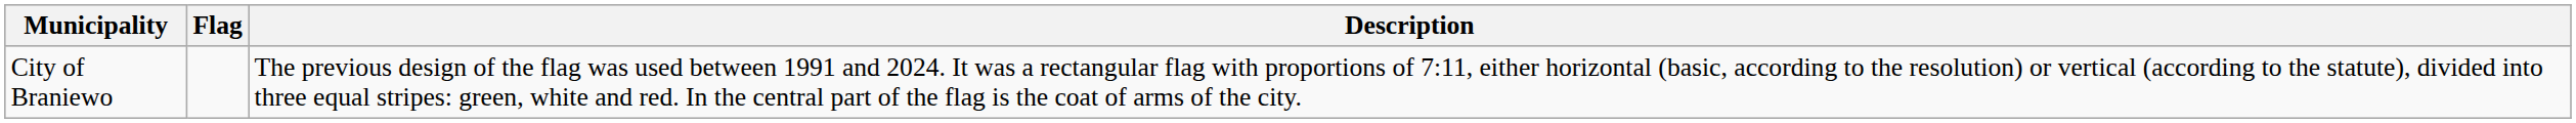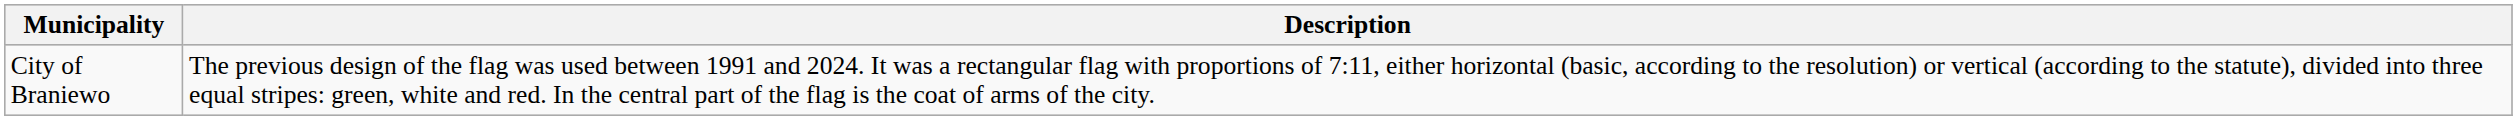- column: Flag
